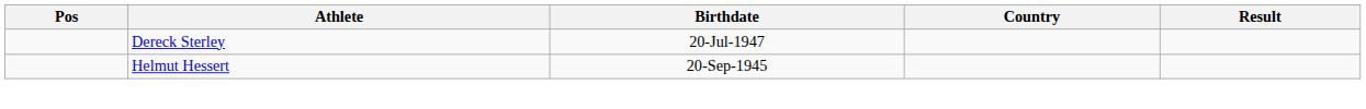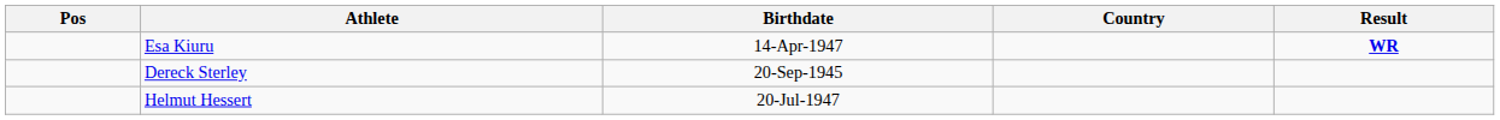+ row: Esa Kiuru | 14-Apr-1947 | WR
Dereck Sterley | Birthdate: 20-Jul-1947 -> 20-Sep-1945
Helmut Hessert | Birthdate: 20-Sep-1945 -> 20-Jul-1947
